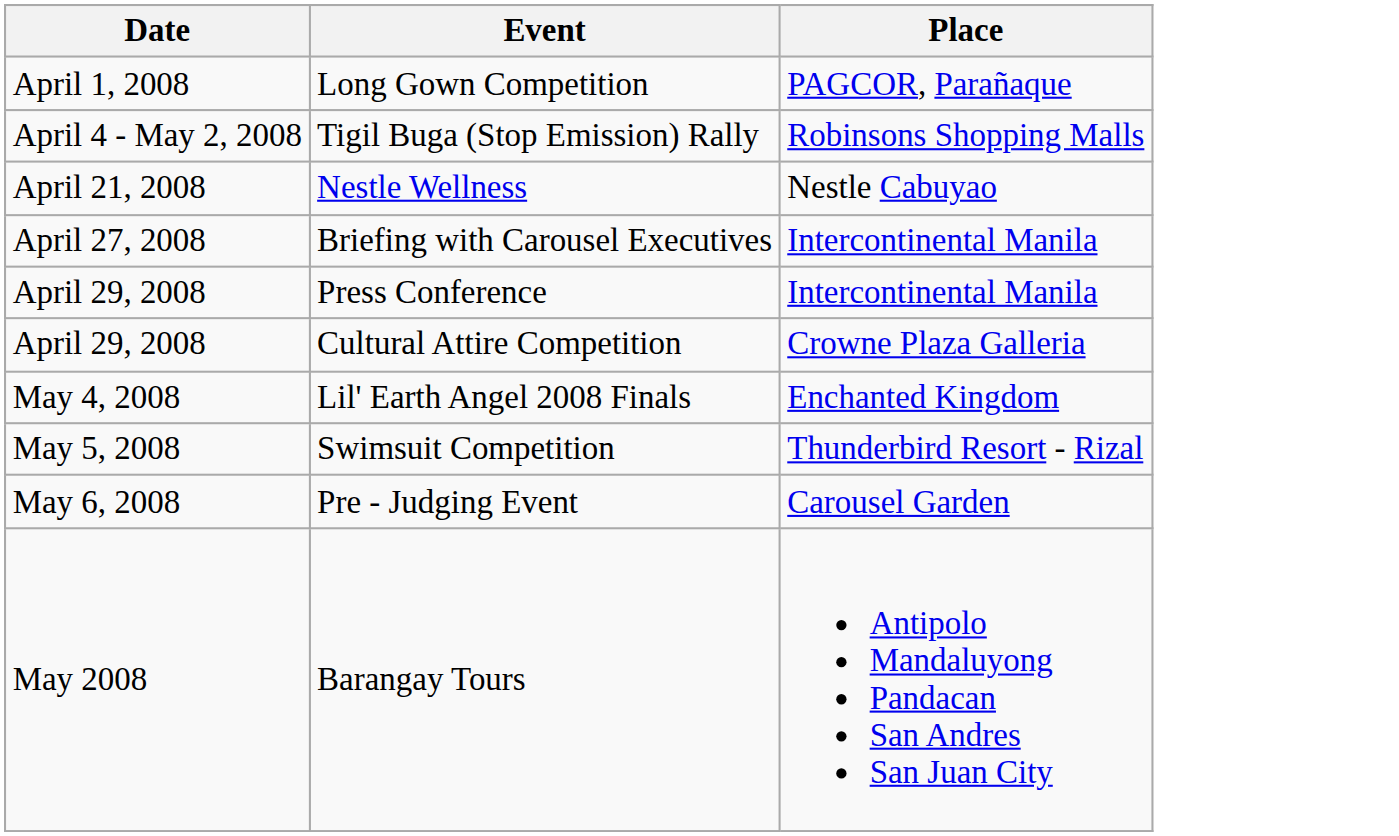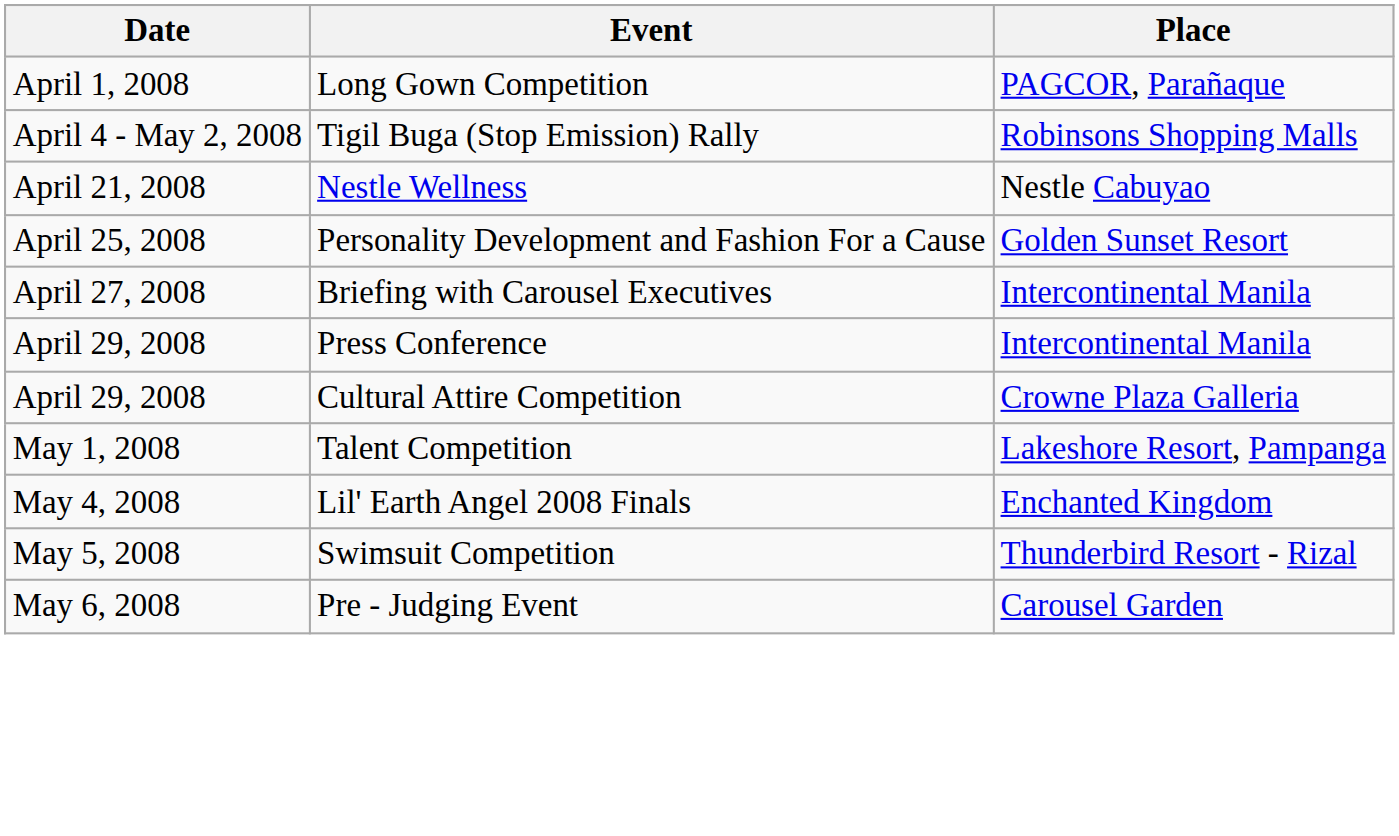+ row: April 25, 2008 | Personality Development and Fashion For a Cause | Golden Sunset Resort
+ row: May 1, 2008 | Talent Competition | Lakeshore Resort, Pampanga
- row: May 2008 | Barangay Tours | Antipolo Mandaluyong Pandacan San Andres San Juan City
